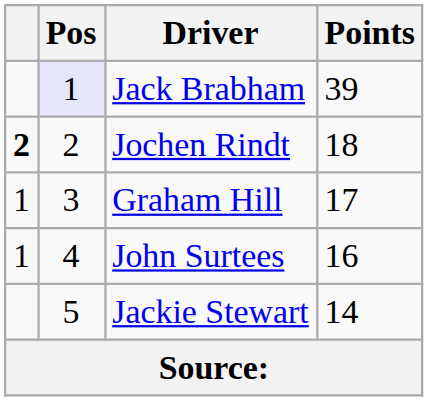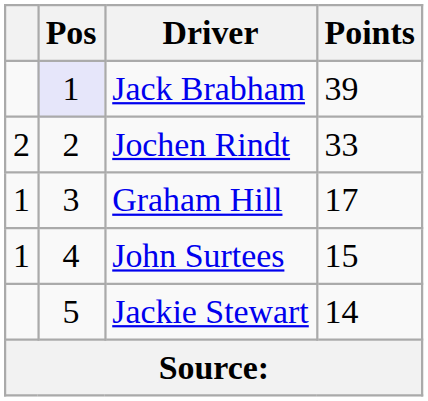Jochen Rindt | column 1: bold -> normal
Jochen Rindt | Points: 18 -> 33
John Surtees | Points: 16 -> 15
